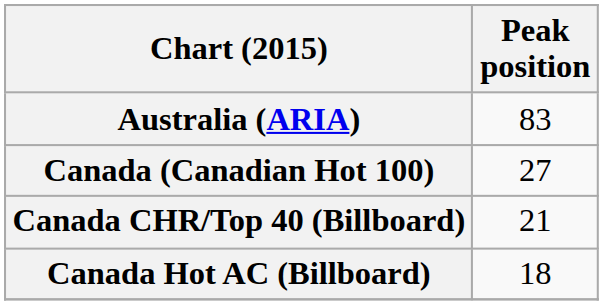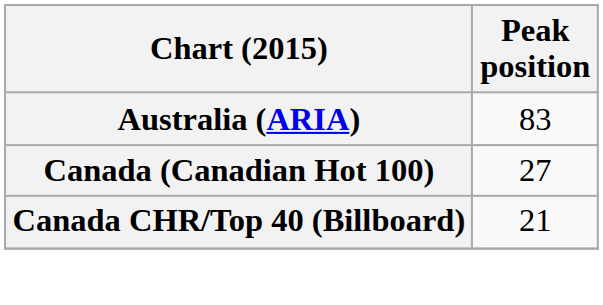- row: Canada Hot AC (Billboard) | 18
